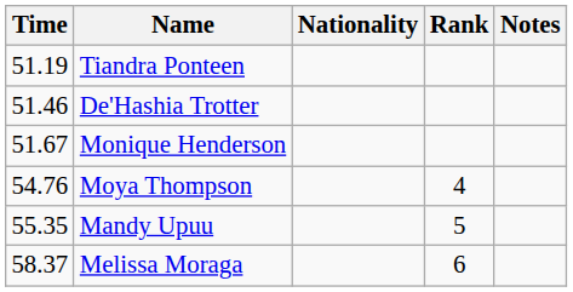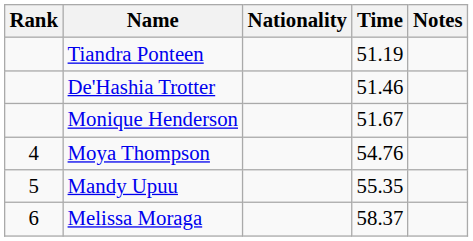columns swapped: Rank <-> Time
